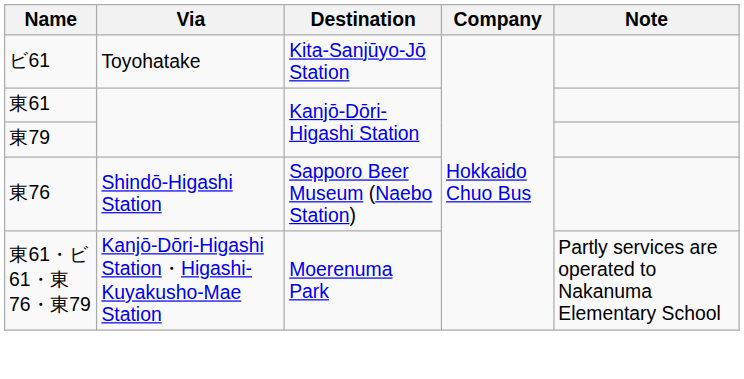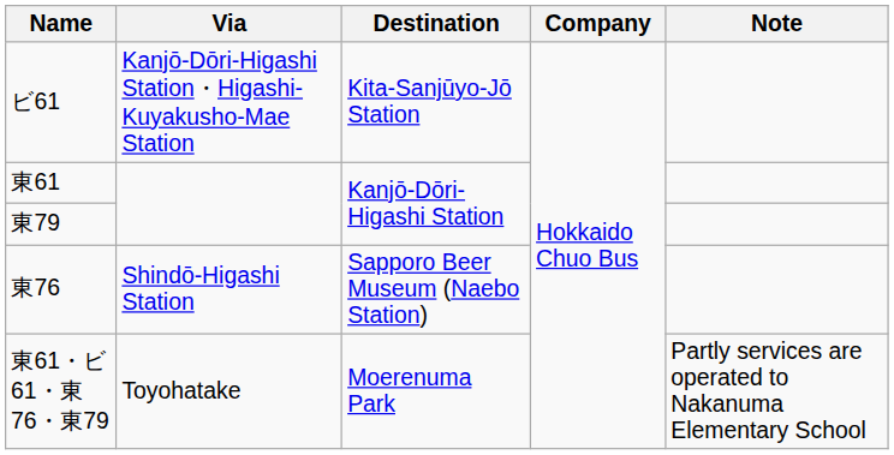ビ61 | Via: Toyohatake -> Kanjō-Dōri-Higashi Station・Higashi-Kuyakusho-Mae Station
東61・ビ61・東76・東79 | Via: Kanjō-Dōri-Higashi Station・Higashi-Kuyakusho-Mae Station -> Toyohatake
